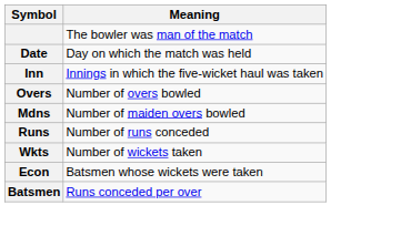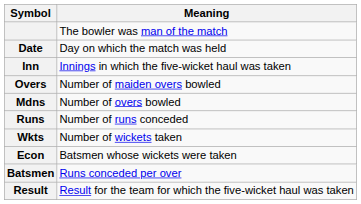Overs | Meaning: Number of overs bowled -> Number of maiden overs bowled
Mdns | Meaning: Number of maiden overs bowled -> Number of overs bowled
+ row: Result | Result for the team for which the five-wicket haul was taken
